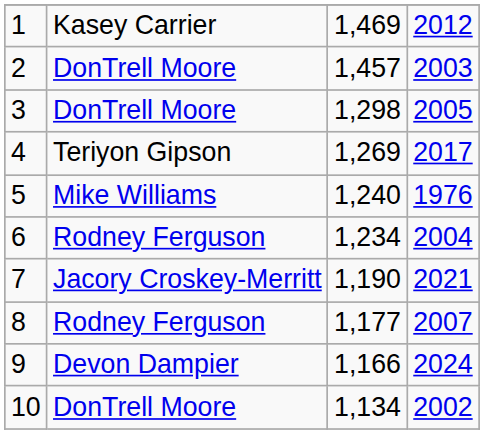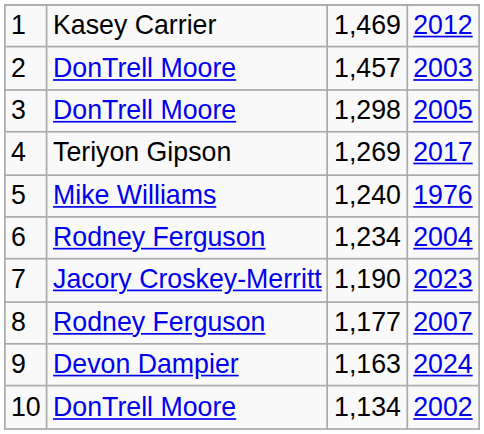7 | column 4: 2021 -> 2023
9 | column 3: 1,166 -> 1,163
